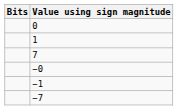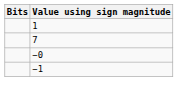- row: 0
- row: −7
